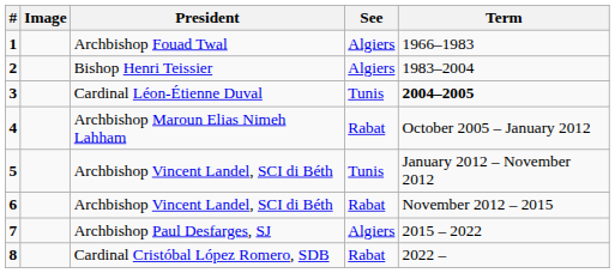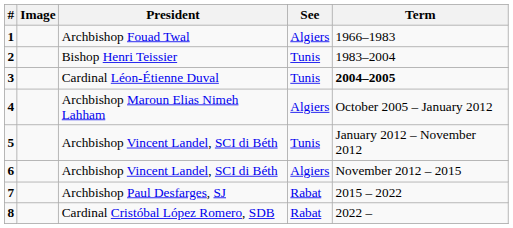2 | See: Algiers -> Tunis
4 | See: Rabat -> Algiers
6 | See: Rabat -> Algiers
7 | See: Algiers -> Rabat
